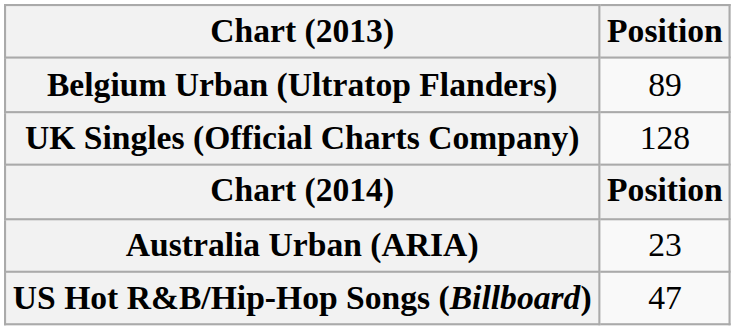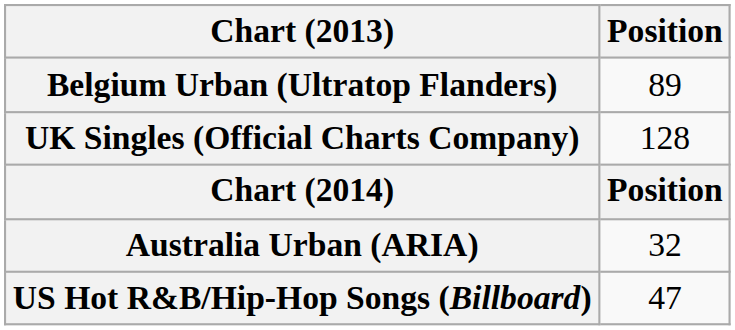Australia Urban (ARIA) | Position: 23 -> 32
